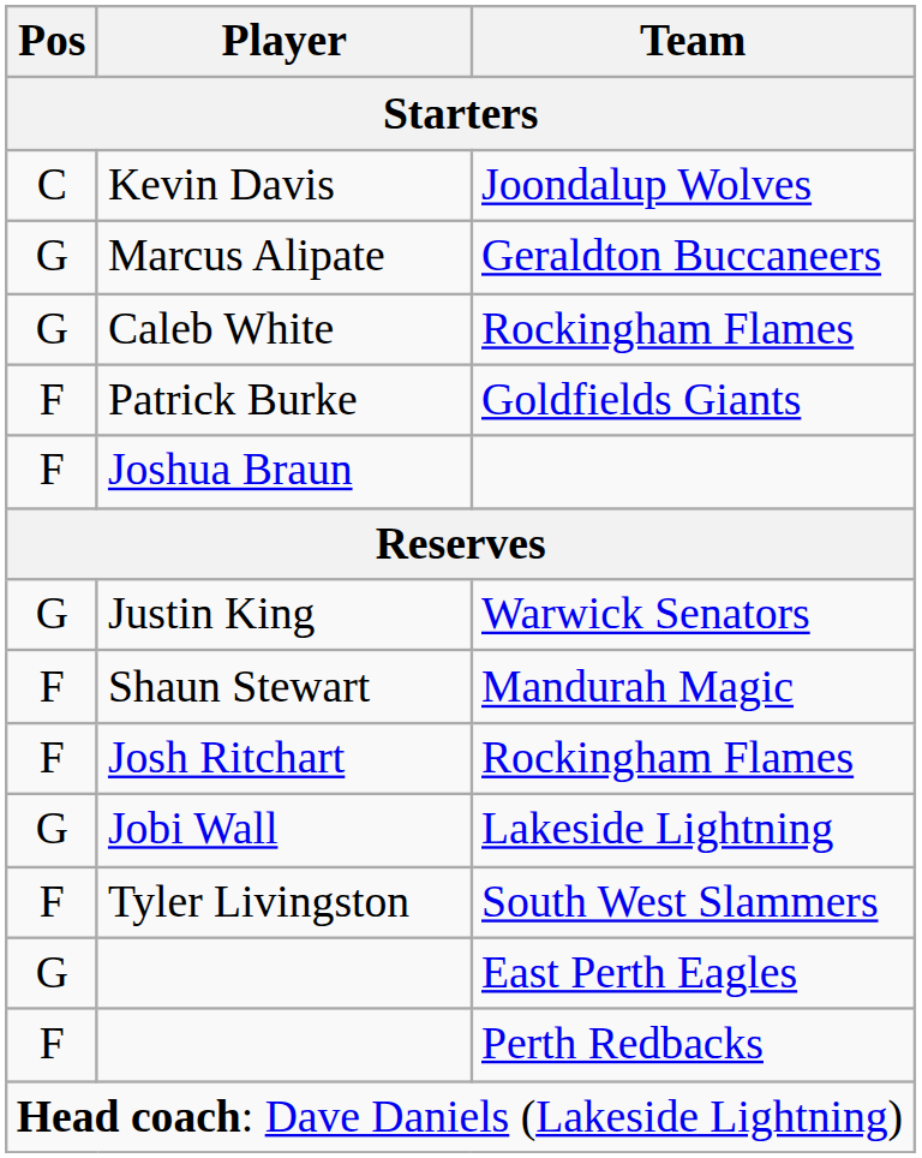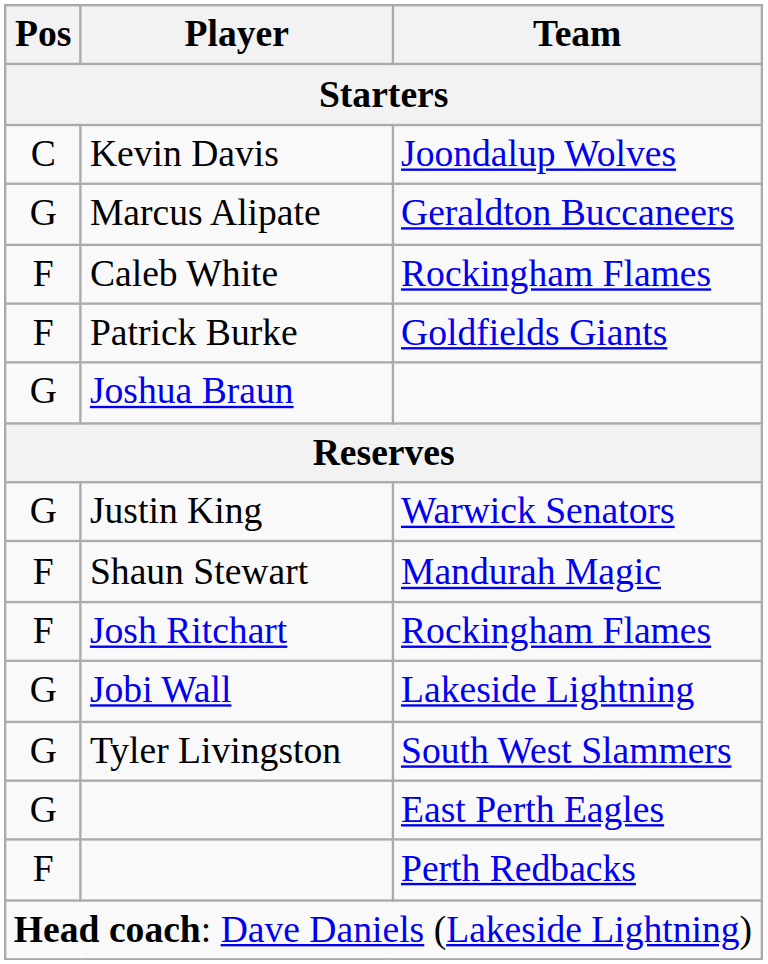Caleb White | Pos: G -> F
Joshua Braun | Pos: F -> G
Tyler Livingston | Pos: F -> G
